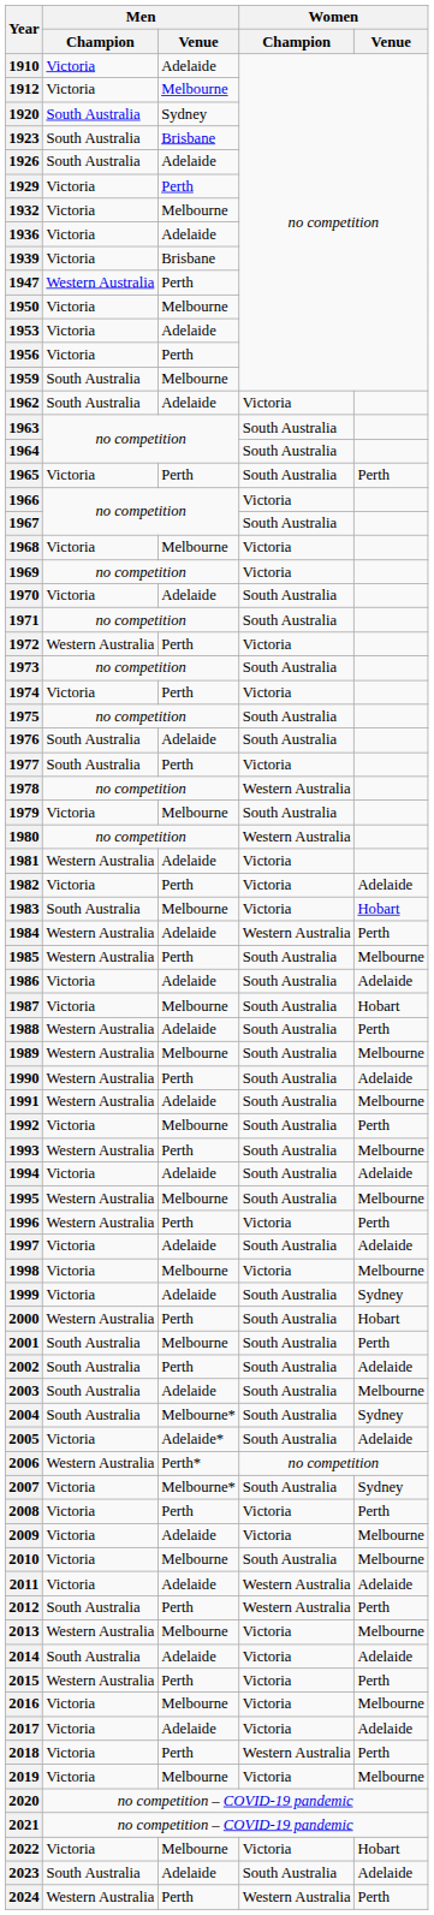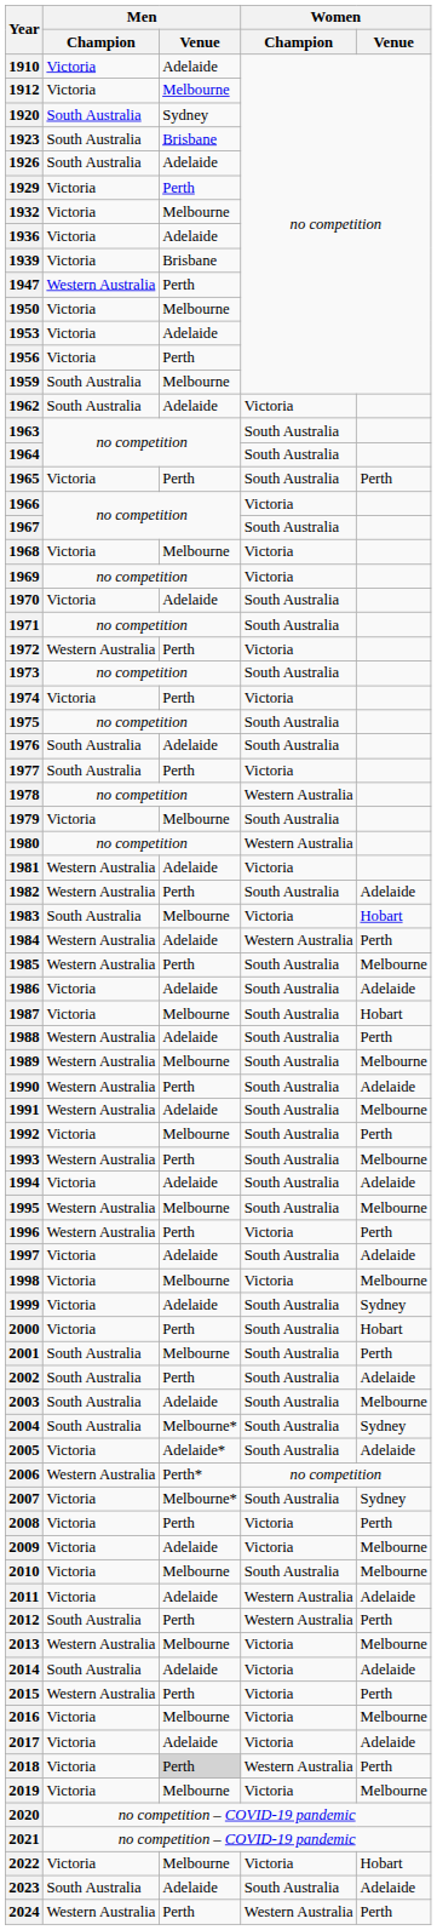1982 | Men / Champion: Victoria -> Western Australia
1982 | Women / Champion: Victoria -> South Australia
2000 | Men / Champion: Western Australia -> Victoria
2018 | Men / Venue: no background -> lightgrey background
